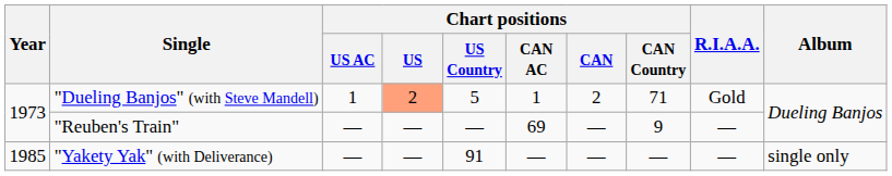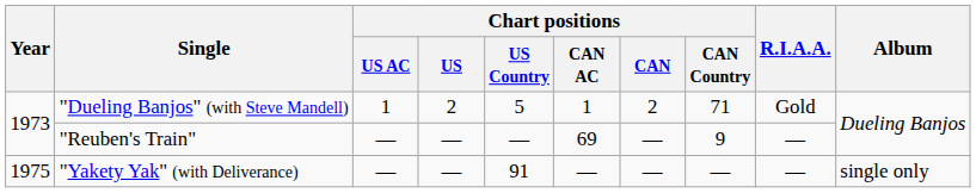"Dueling Banjos" (with Steve Mandell) | Chart positions / US: lightsalmon background -> no background
"Yakety Yak" (with Deliverance) | Year: 1985 -> 1975
